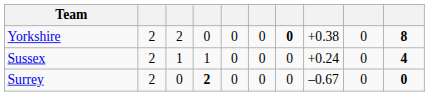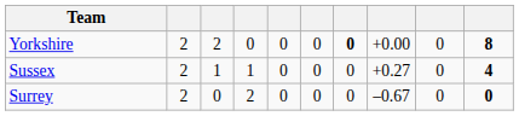Yorkshire | column 8: +0.38 -> +0.00
Sussex | column 8: +0.24 -> +0.27
Surrey | column 4: bold -> normal
